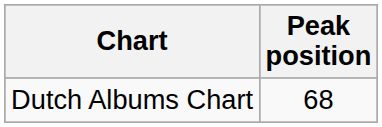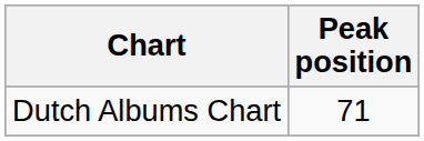Dutch Albums Chart | Peak position: 68 -> 71
